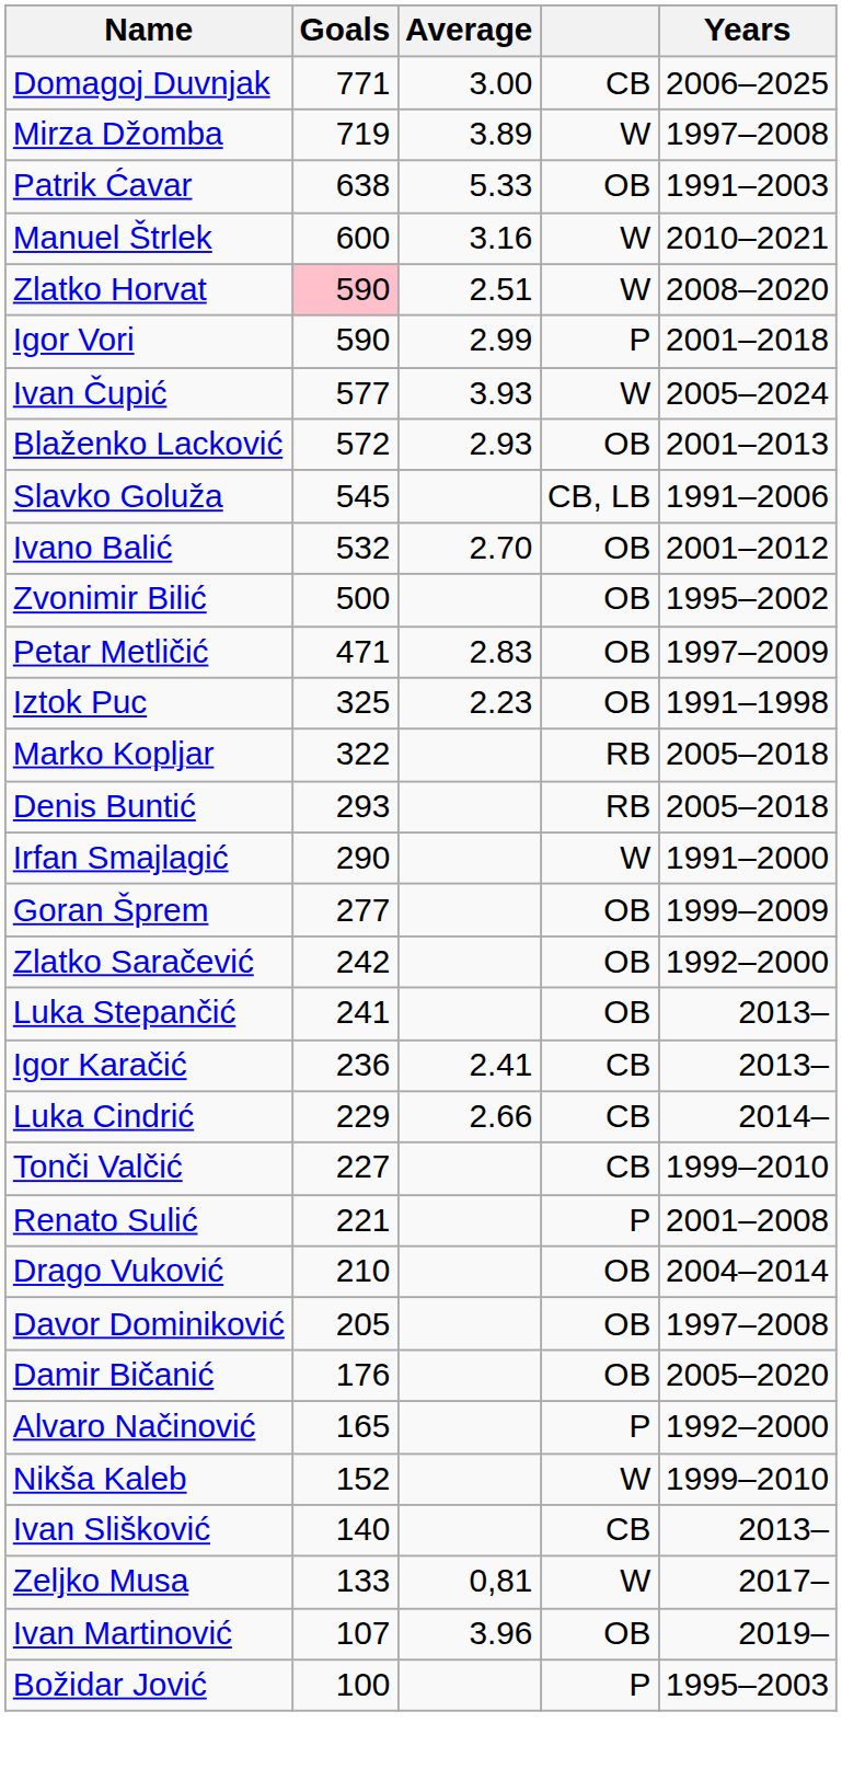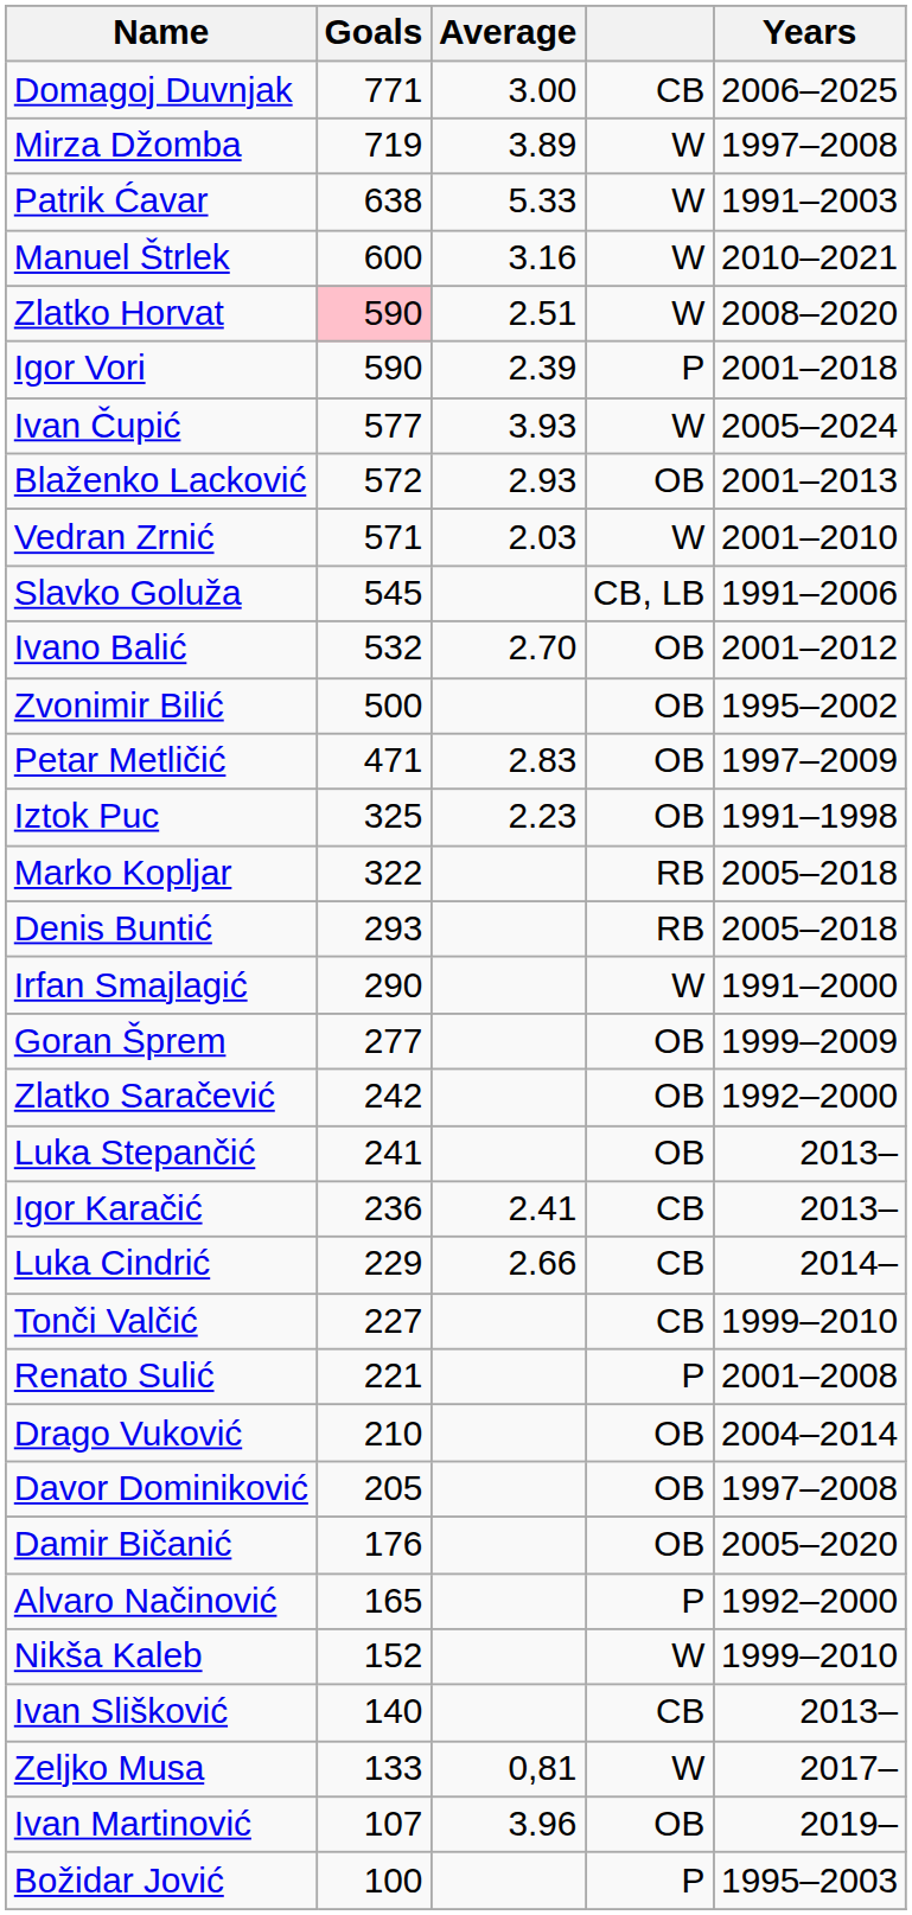Patrik Ćavar | column 4: OB -> W
Igor Vori | Average: 2.99 -> 2.39
+ row: Vedran Zrnić | 571 | 2.03 | W | 2001–2010
